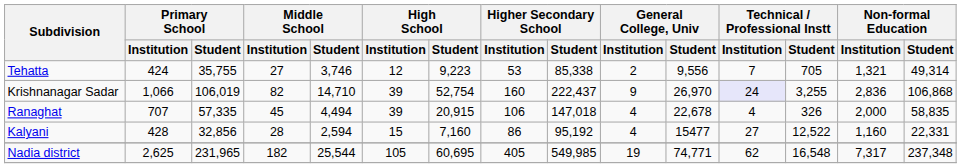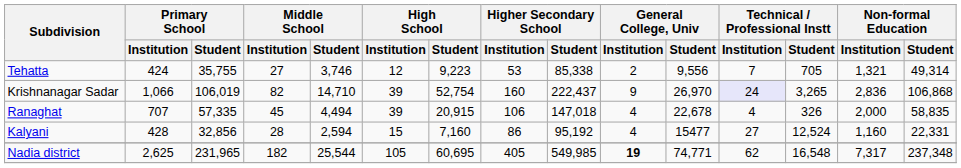Krishnanagar Sadar | Technical / Professional Instt / Student: 3,255 -> 3,265
Kalyani | Technical / Professional Instt / Student: 12,522 -> 12,524
Nadia district | General College, Univ / Institution: normal -> bold
